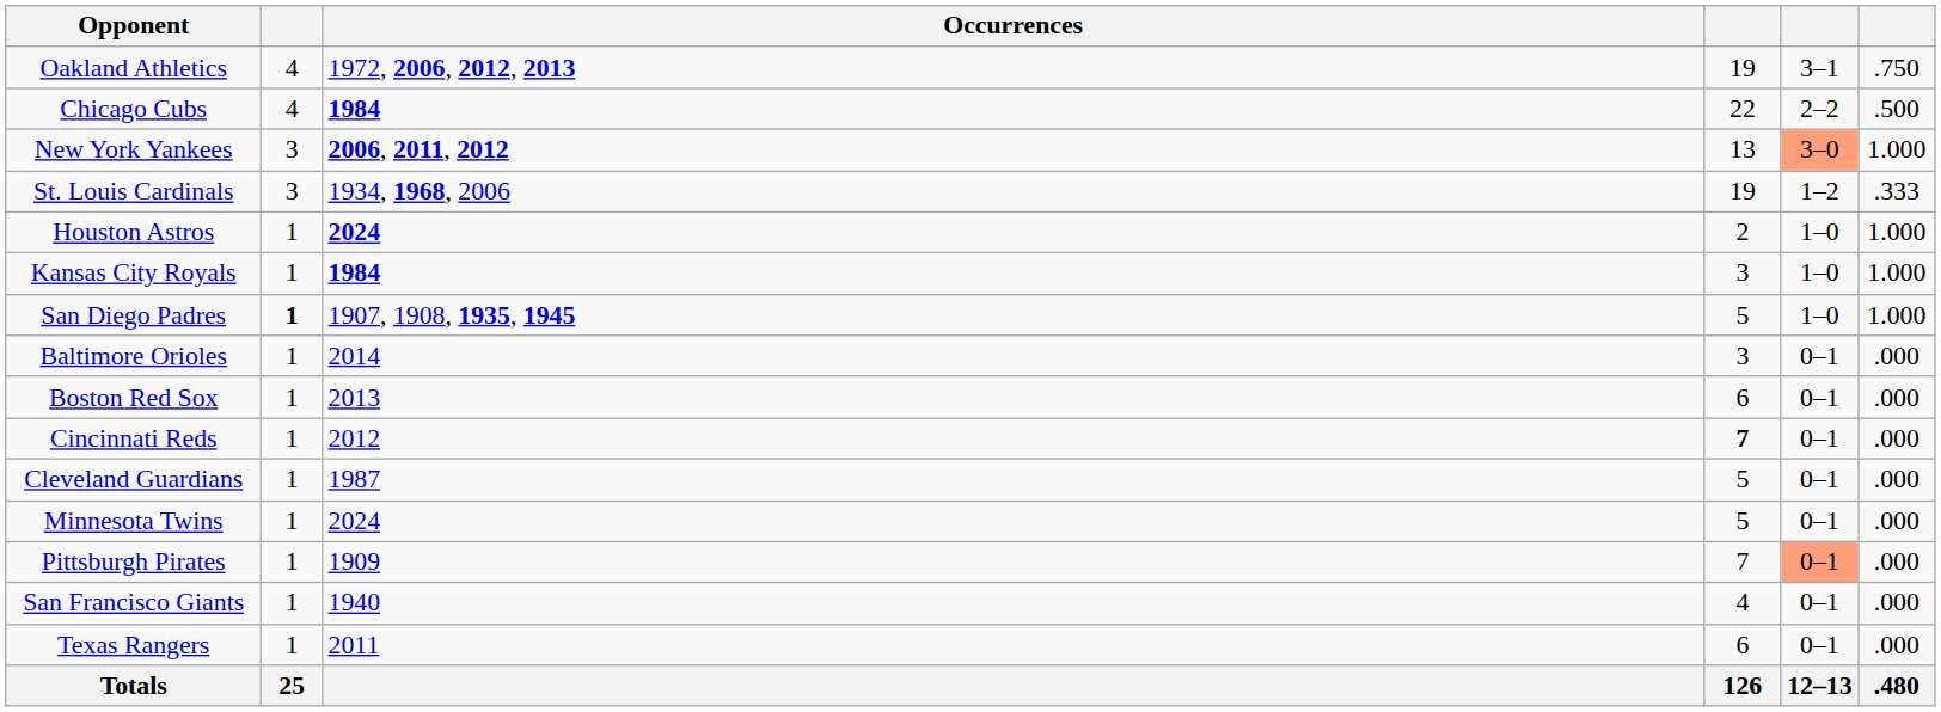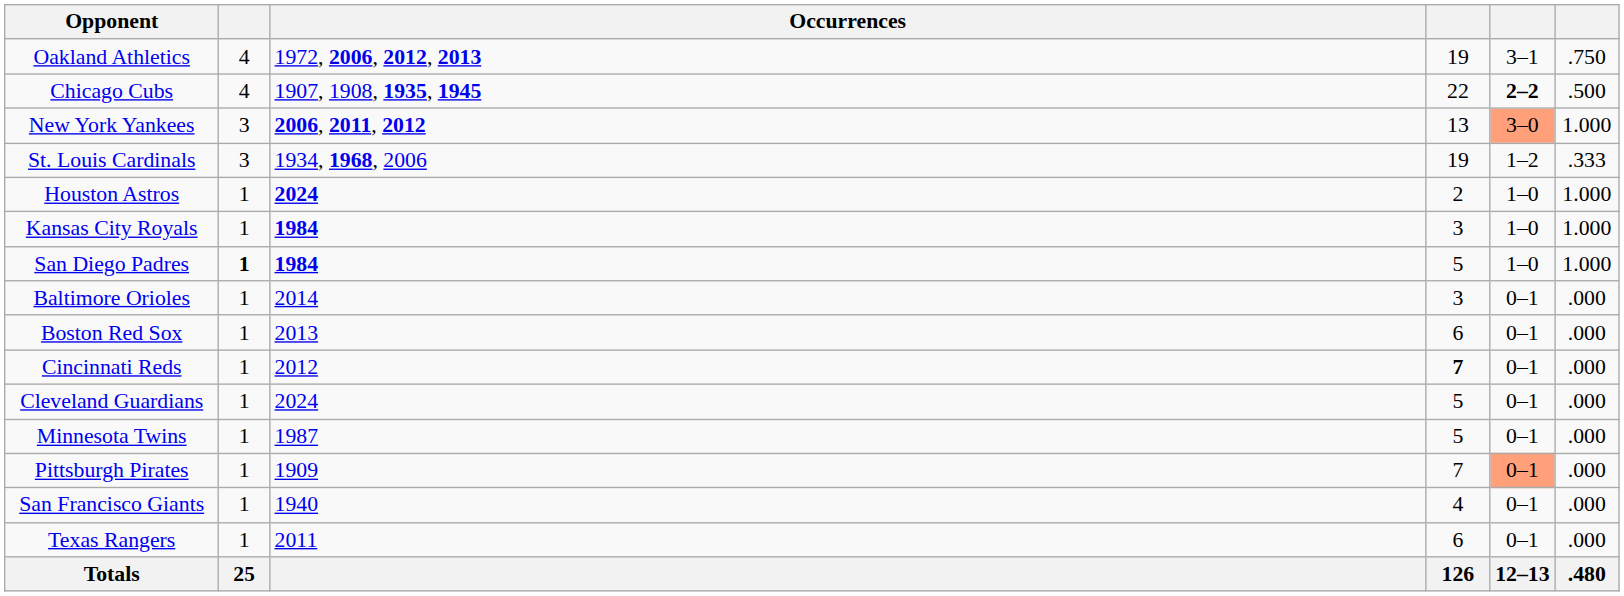Chicago Cubs | Occurrences: 1984 -> 1907, 1908, 1935, 1945
Chicago Cubs | column 5: normal -> bold
San Diego Padres | Occurrences: 1907, 1908, 1935, 1945 -> 1984
Cleveland Guardians | Occurrences: 1987 -> 2024
Minnesota Twins | Occurrences: 2024 -> 1987
